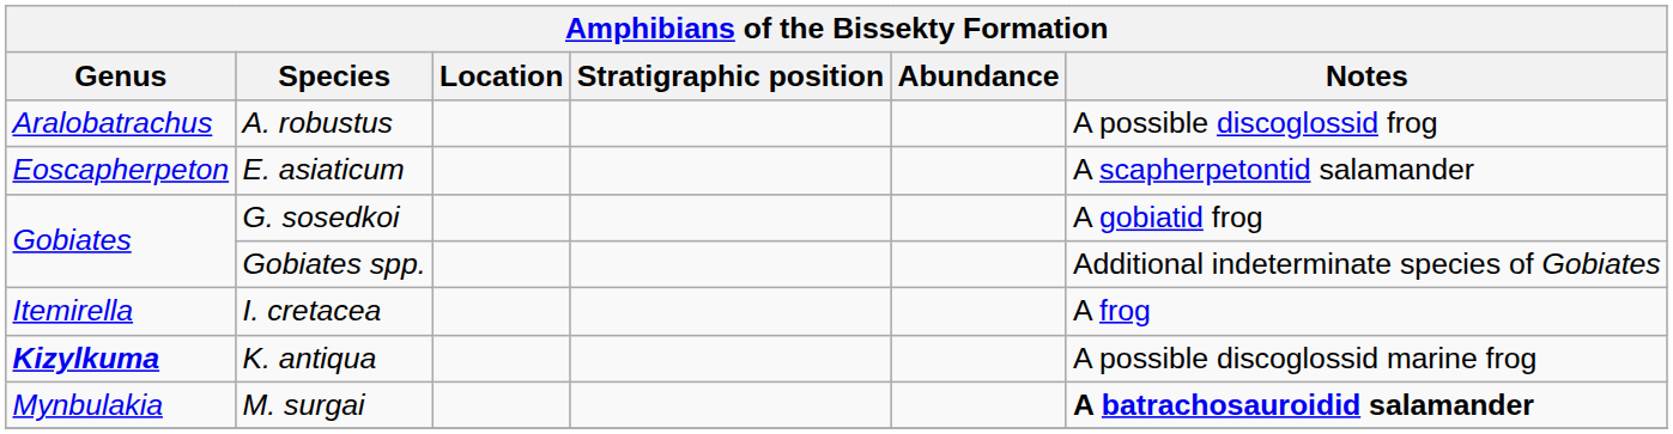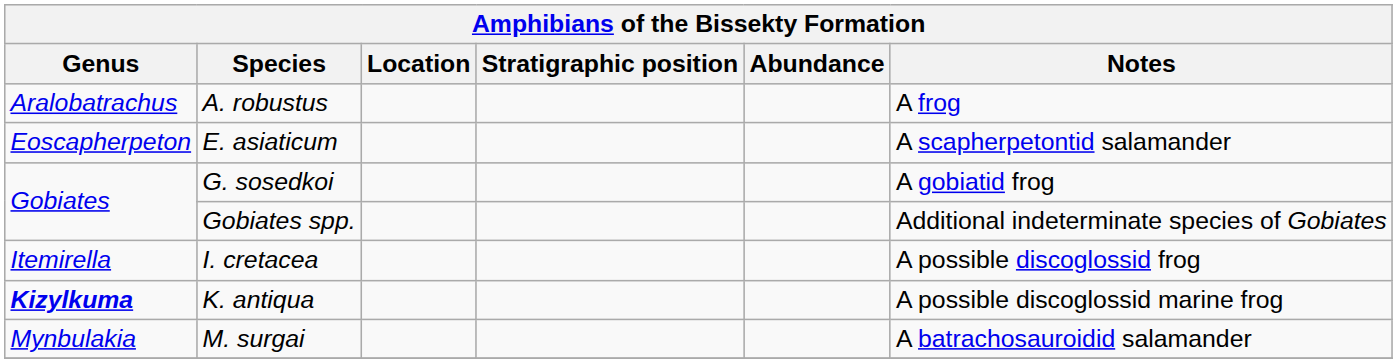A. robustus | Notes: A possible discoglossid frog -> A frog
I. cretacea | Notes: A frog -> A possible discoglossid frog
M. surgai | Notes: bold -> normal
